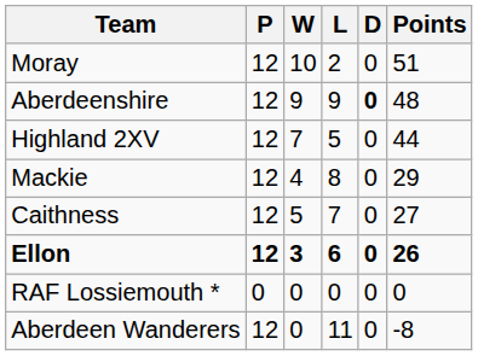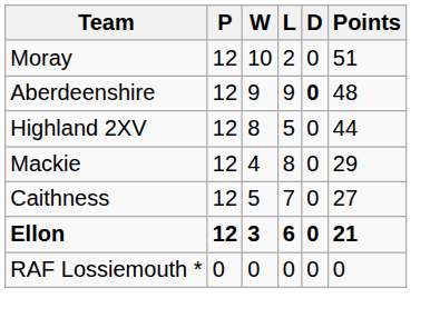Highland 2XV | W: 7 -> 8
Ellon | Points: 26 -> 21
- row: Aberdeen Wanderers | 12 | 0 | 11 | 0 | -8
